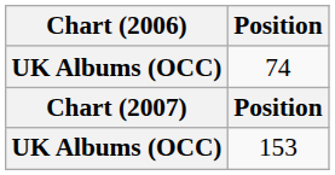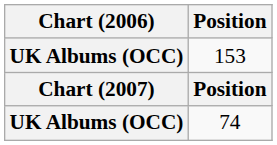rows swapped: 74 <-> 153
